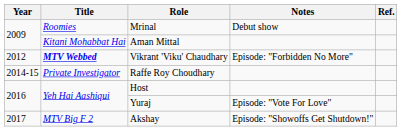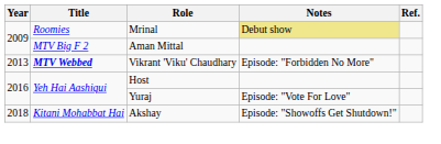Mrinal | Notes: no background -> khaki background
Aman Mittal | Title: Kitani Mohabbat Hai -> MTV Big F 2
Vikrant 'Viku' Chaudhary | Year: 2012 -> 2013
- row: 2014-15 | Private Investigator | Raffe Roy Choudhary
Akshay | Year: 2017 -> 2018
Akshay | Title: MTV Big F 2 -> Kitani Mohabbat Hai
